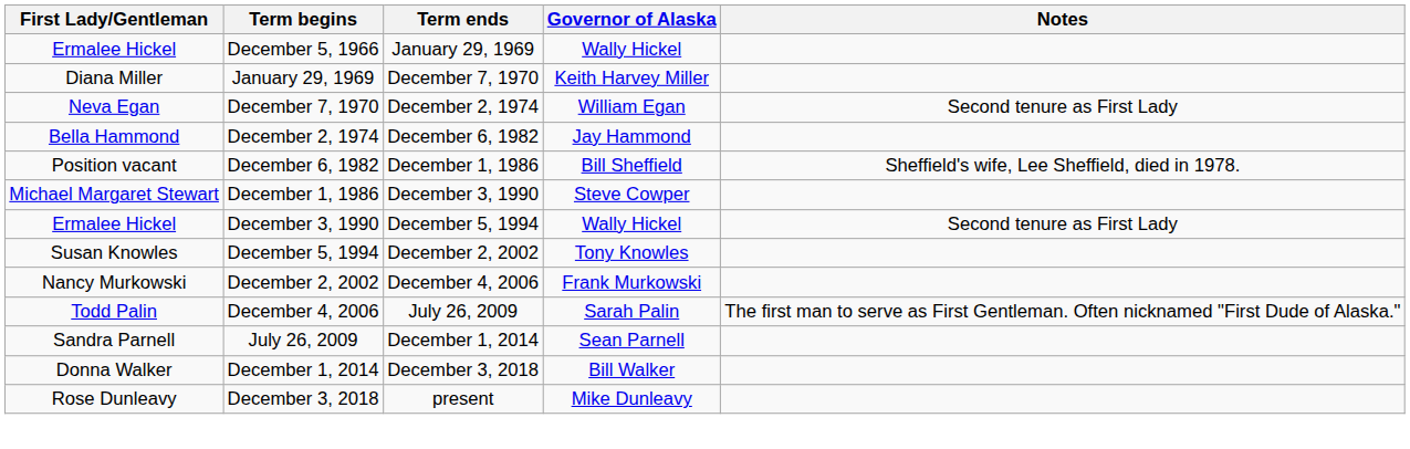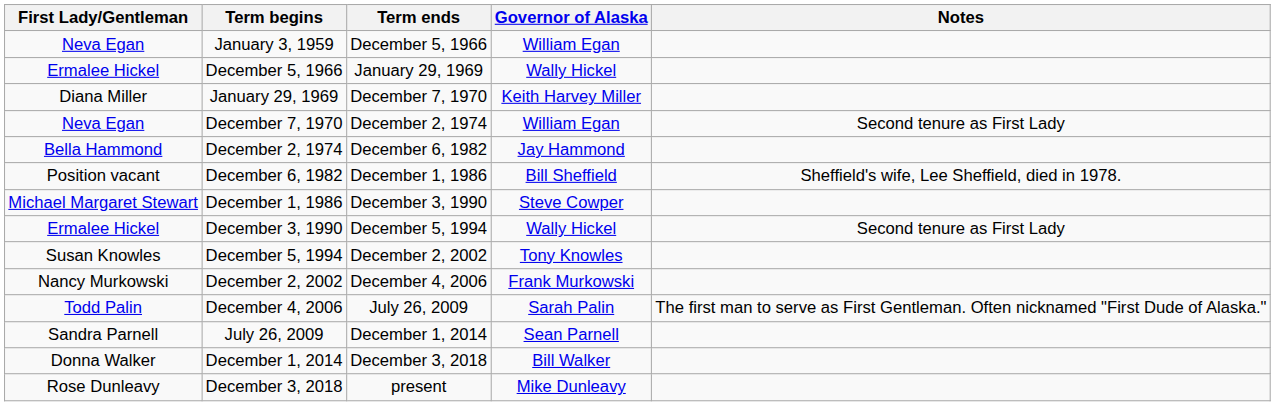+ row: Neva Egan | January 3, 1959 | December 5, 1966 | William Egan
